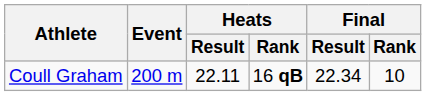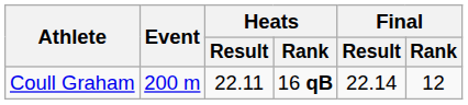Coull Graham | Final / Result: 22.34 -> 22.14
Coull Graham | Final / Rank: 10 -> 12
